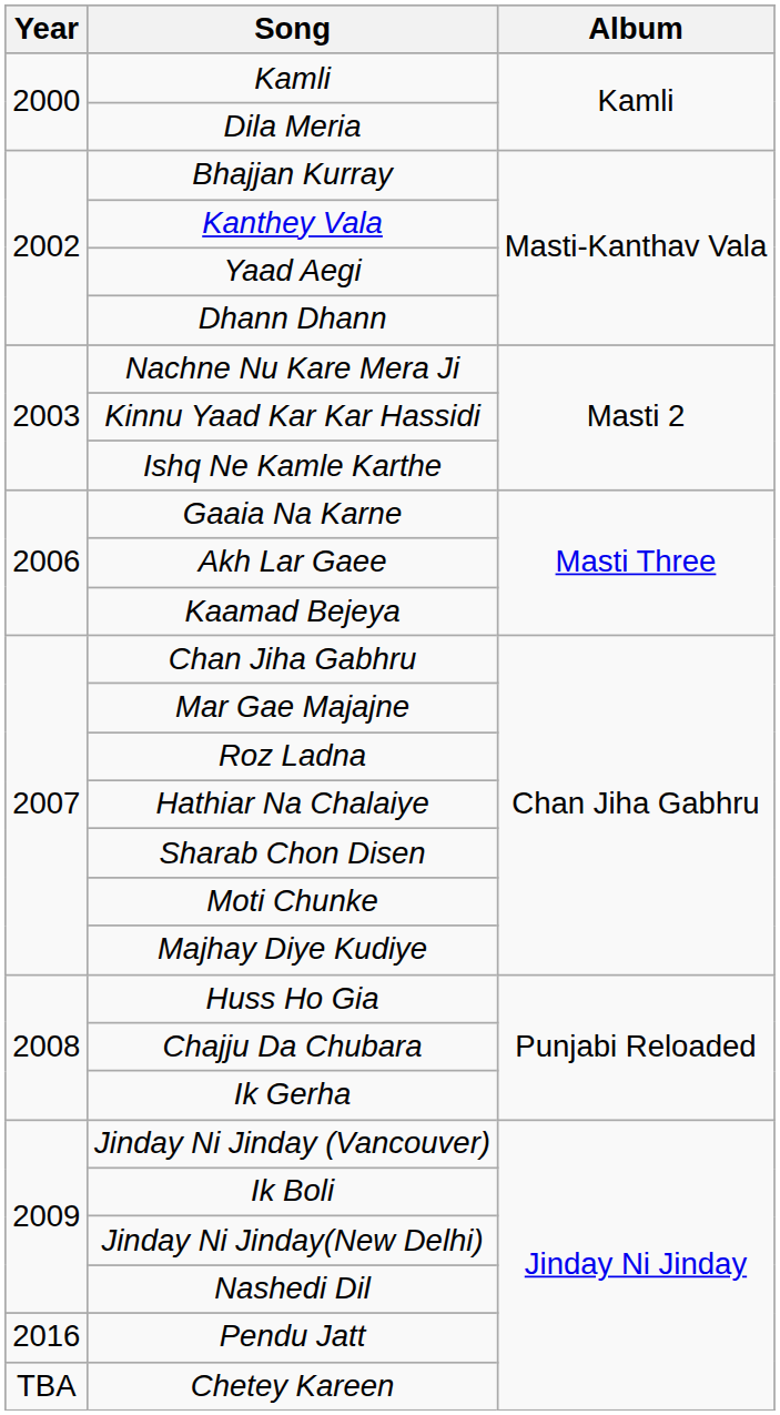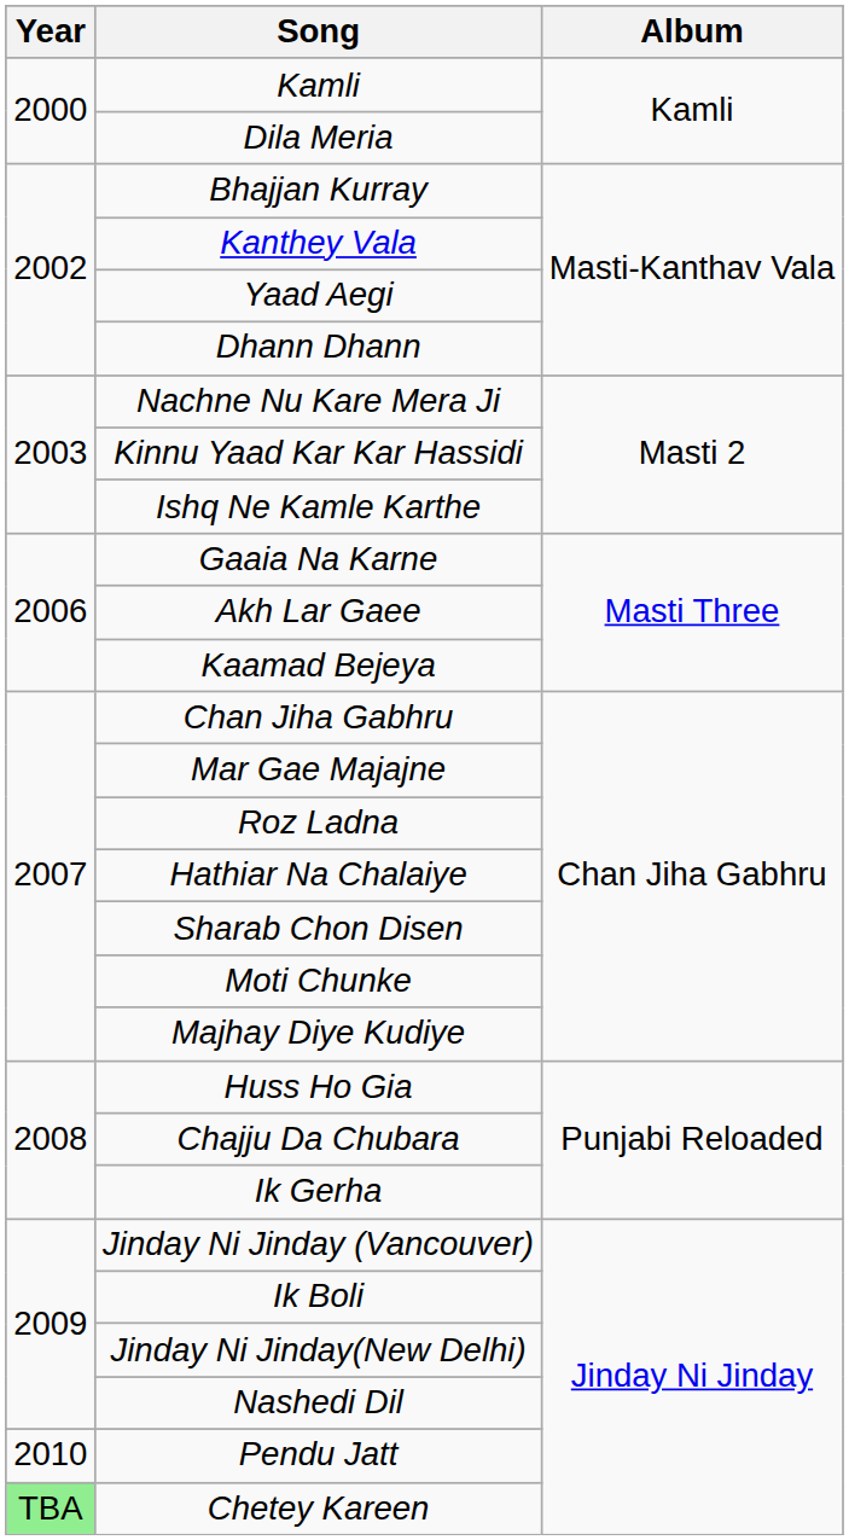Pendu Jatt | Year: 2016 -> 2010
Chetey Kareen | Year: no background -> lightgreen background
